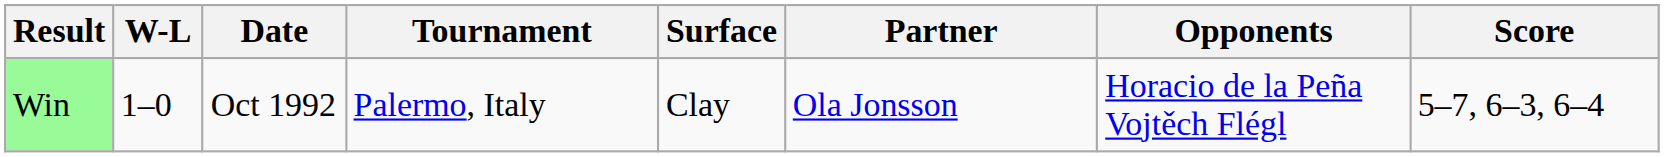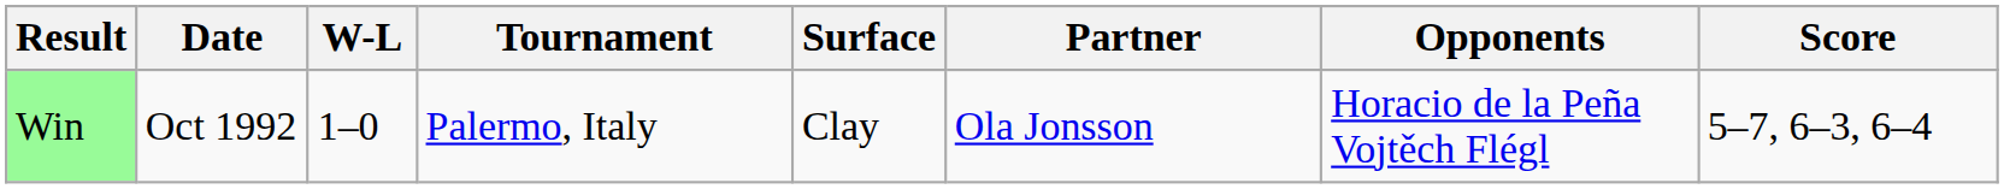columns swapped: W-L <-> Date
